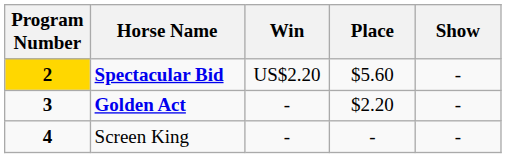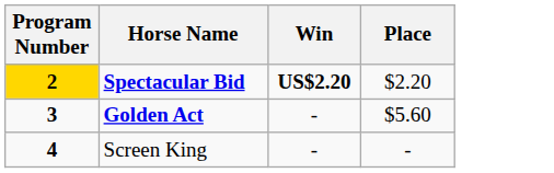- column: Show | - | - | -
Spectacular Bid | Win: normal -> bold
Spectacular Bid | Place: $5.60 -> $2.20
Golden Act | Place: $2.20 -> $5.60
